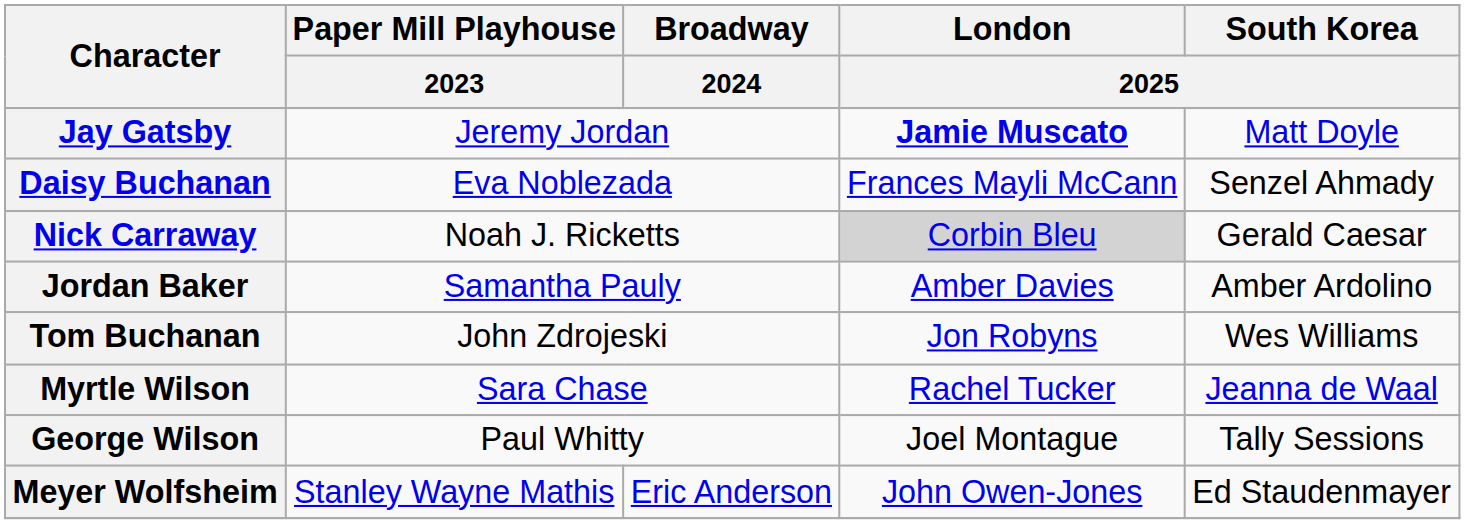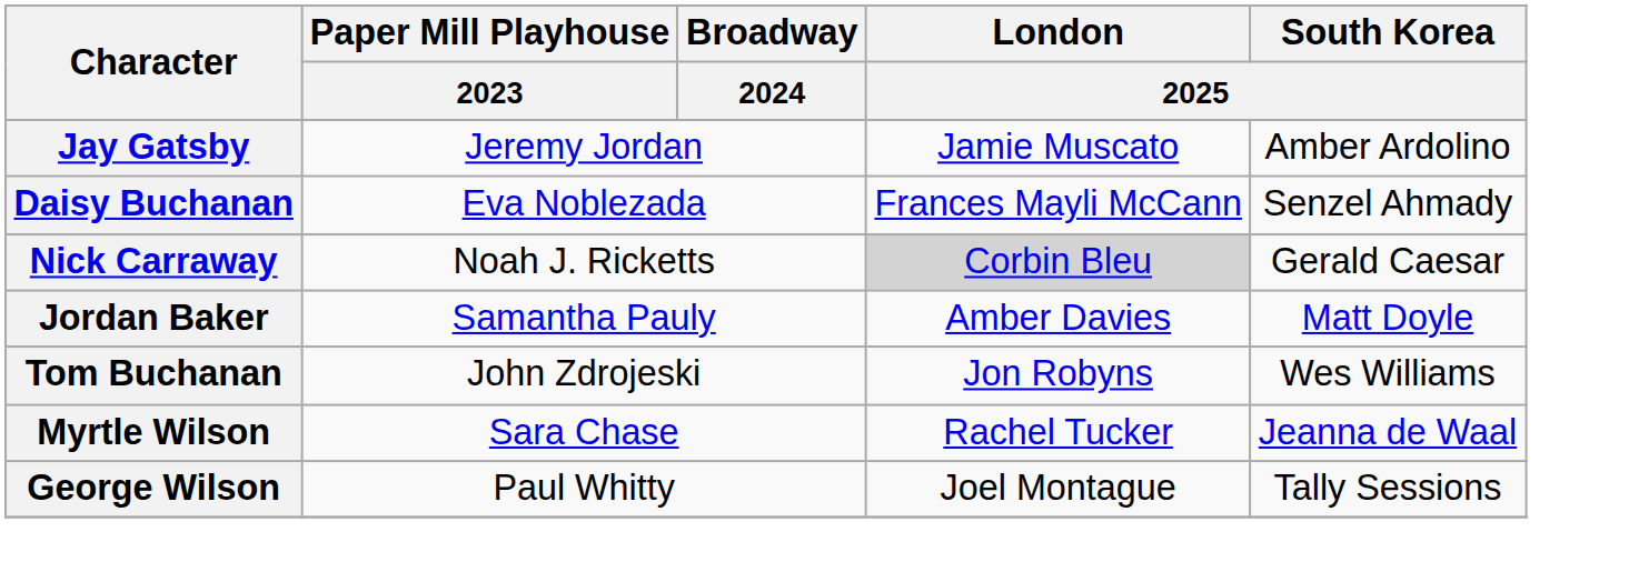Jay Gatsby | London / 2025: bold -> normal
Jay Gatsby | South Korea / 2025: Matt Doyle -> Amber Ardolino
Jordan Baker | South Korea / 2025: Amber Ardolino -> Matt Doyle
- row: Meyer Wolfsheim | Stanley Wayne Mathis | Eric Anderson | John Owen-Jones | Ed Staudenmayer
